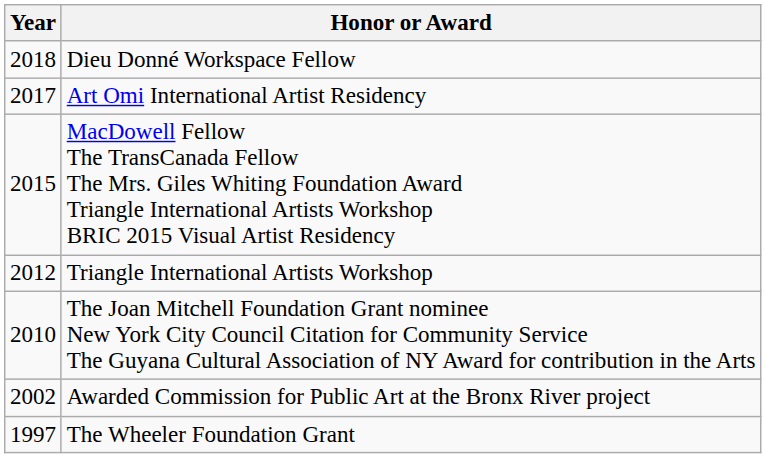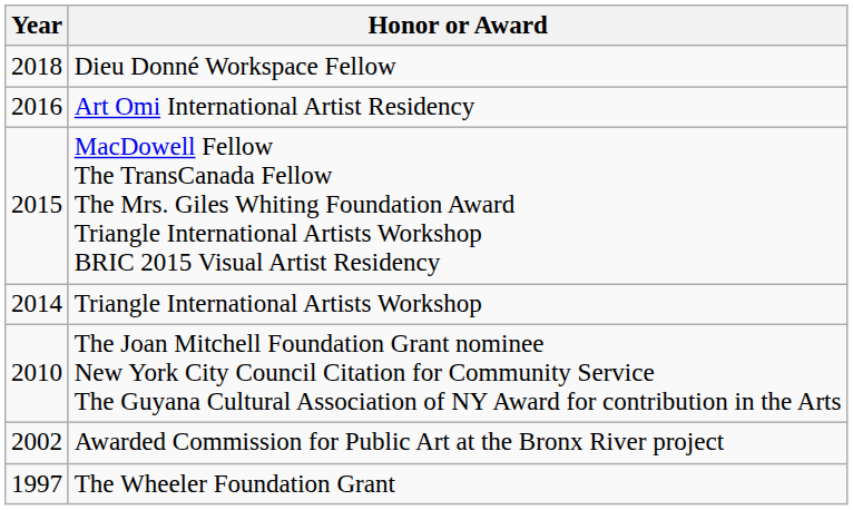Art Omi International Artist Residency | Year: 2017 -> 2016
Triangle International Artists Workshop | Year: 2012 -> 2014
